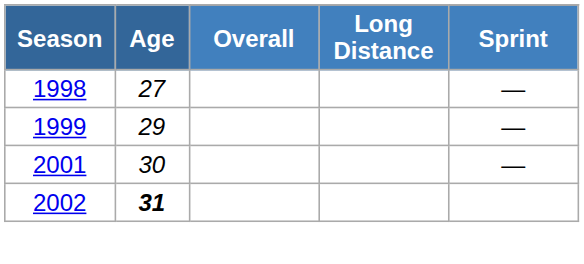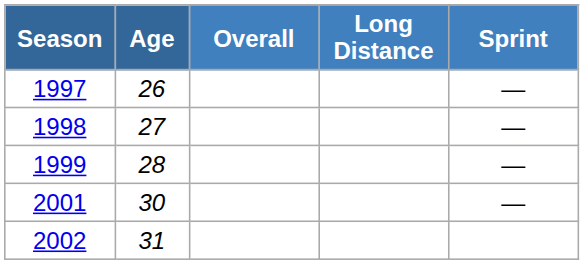+ row: 1997 | 26 | —
1999 | Age: 29 -> 28
2002 | Age: bold -> normal
